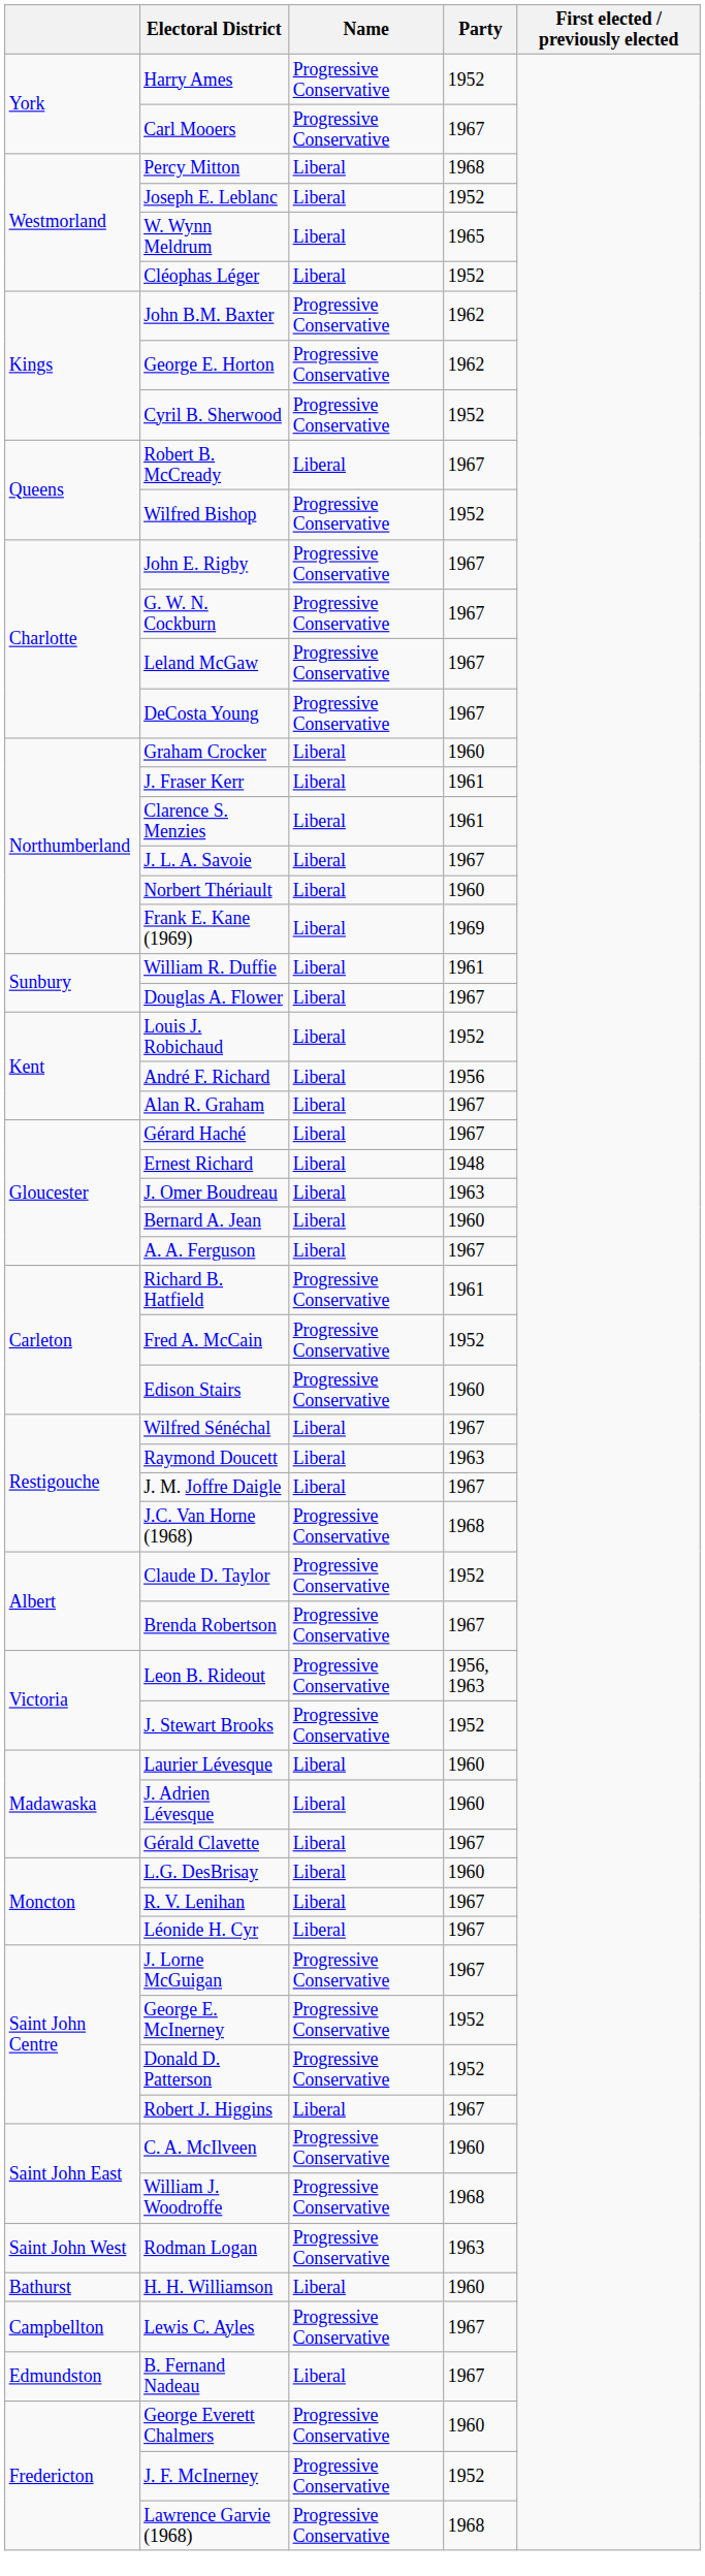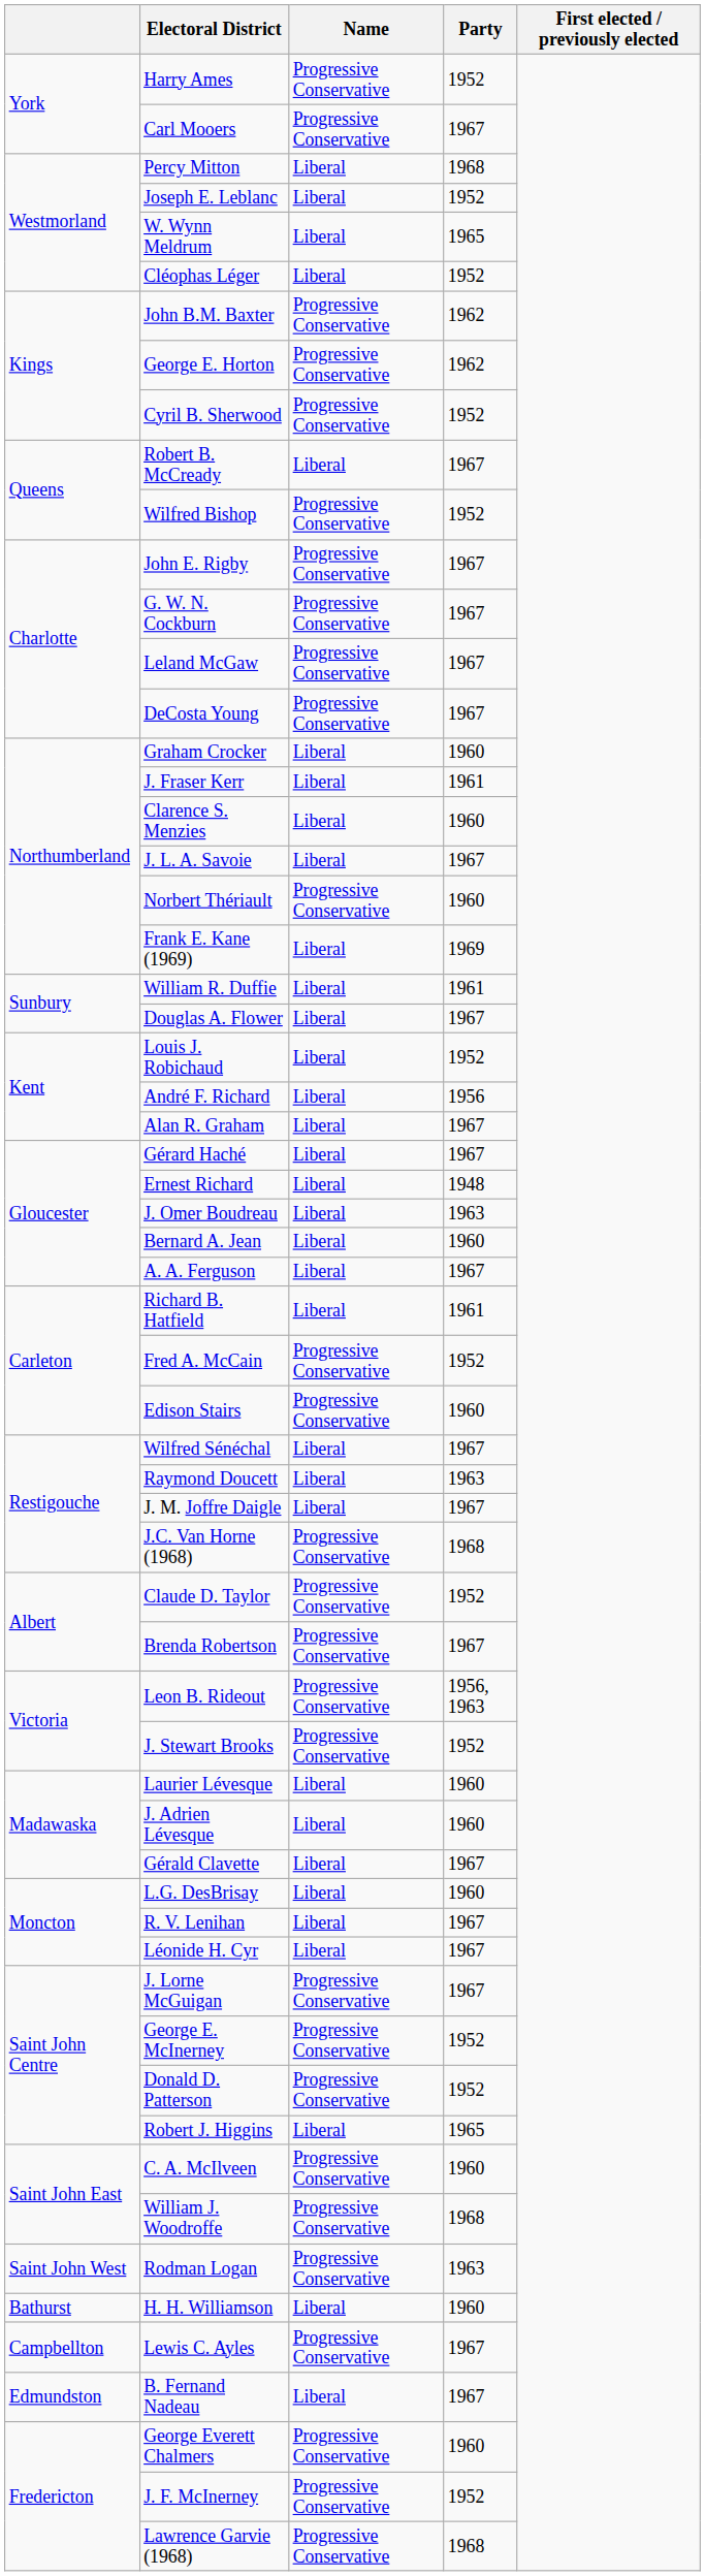Clarence S. Menzies | Party: 1961 -> 1960
Norbert Thériault | Name: Liberal -> Progressive Conservative
Richard B. Hatfield | Name: Progressive Conservative -> Liberal
Robert J. Higgins | Party: 1967 -> 1965
